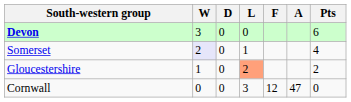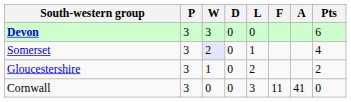+ column: P | 3 | 3 | 3 | 3
Gloucestershire | L: lightsalmon background -> no background
Cornwall | F: 12 -> 11
Cornwall | A: 47 -> 41
